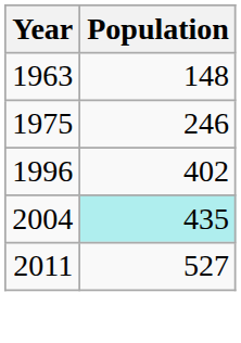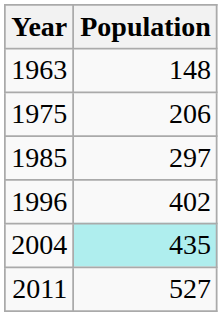1975 | Population: 246 -> 206
+ row: 1985 | 297
